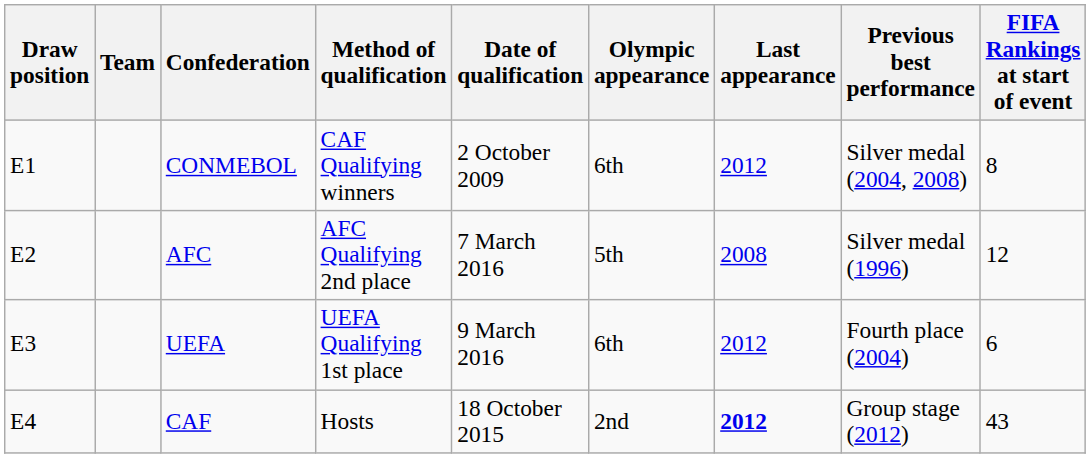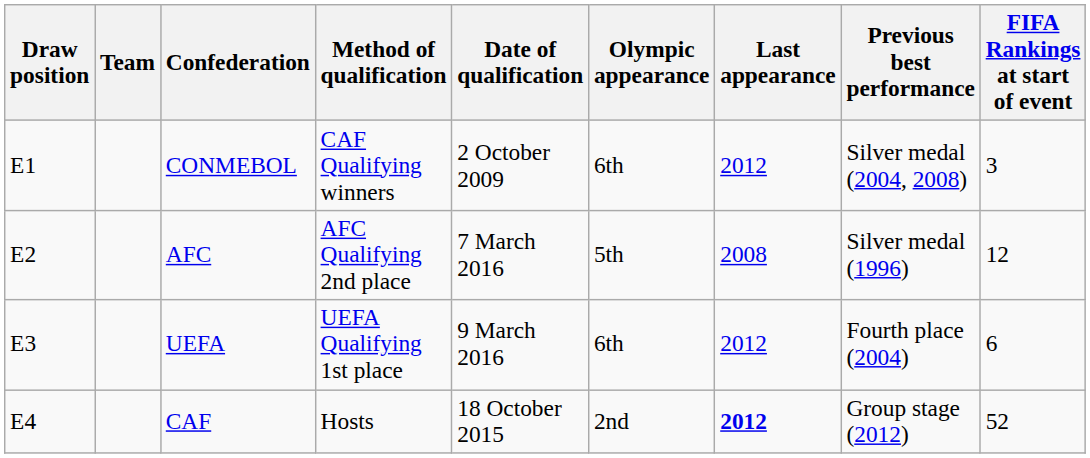CONMEBOL | FIFA Rankings at start of event: 8 -> 3
CAF | FIFA Rankings at start of event: 43 -> 52
